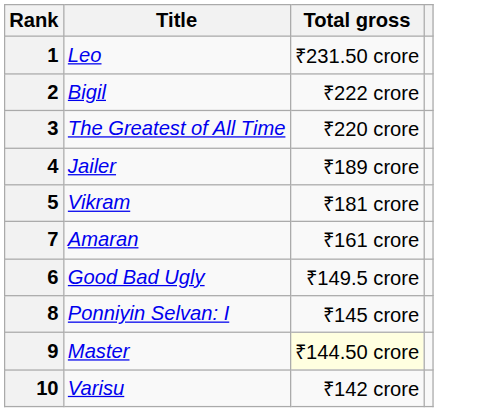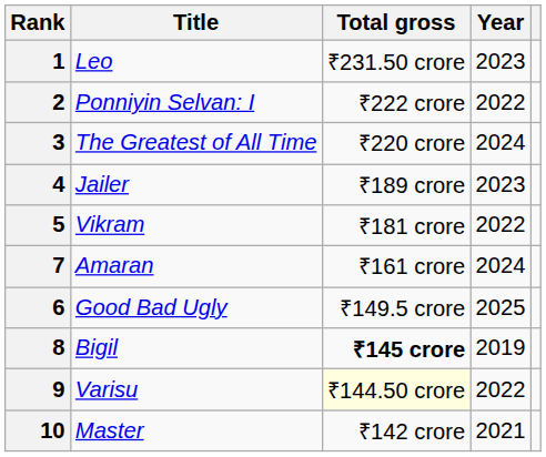+ column: Year | 2023 | 2022 | 2024 | 2023 | 2022 | 2024 | 2025 | 2019 | 2022 | 2021
2 | Title: Bigil -> Ponniyin Selvan: I
8 | Title: Ponniyin Selvan: I -> Bigil
8 | Total gross: normal -> bold
9 | Title: Master -> Varisu
10 | Title: Varisu -> Master
